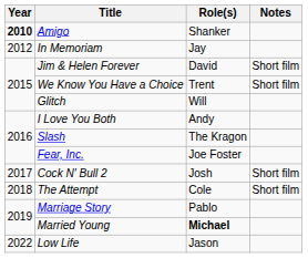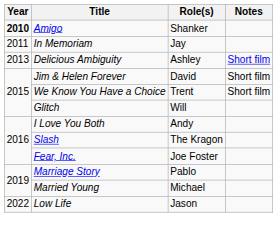In Memoriam | Year: 2012 -> 2011
+ row: 2013 | Delicious Ambiguity | Ashley | Short film
- row: 2017 | Cock N' Bull 2 | Josh | Short film
- row: 2018 | The Attempt | Cole | Short film
Married Young | Role(s): bold -> normal
